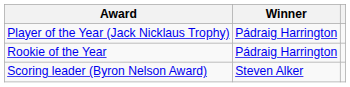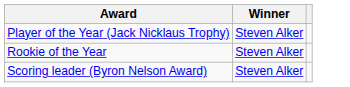Player of the Year (Jack Nicklaus Trophy) | Winner: Pádraig Harrington -> Steven Alker
Rookie of the Year | Winner: Pádraig Harrington -> Steven Alker
